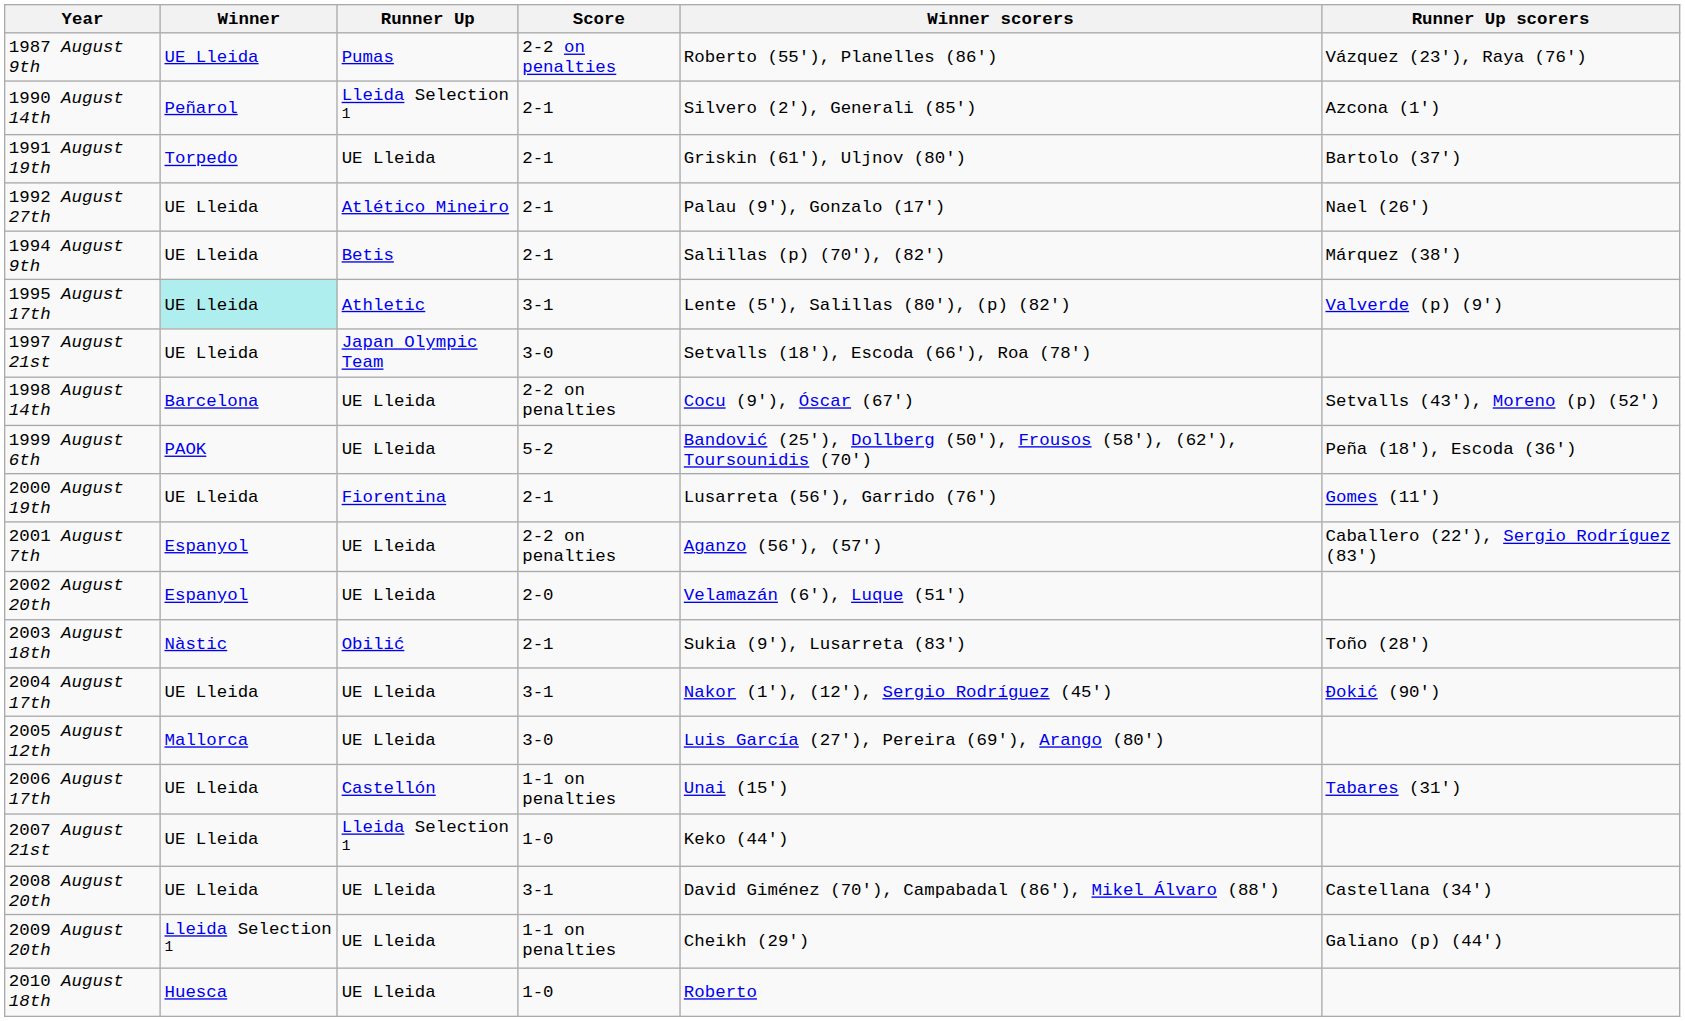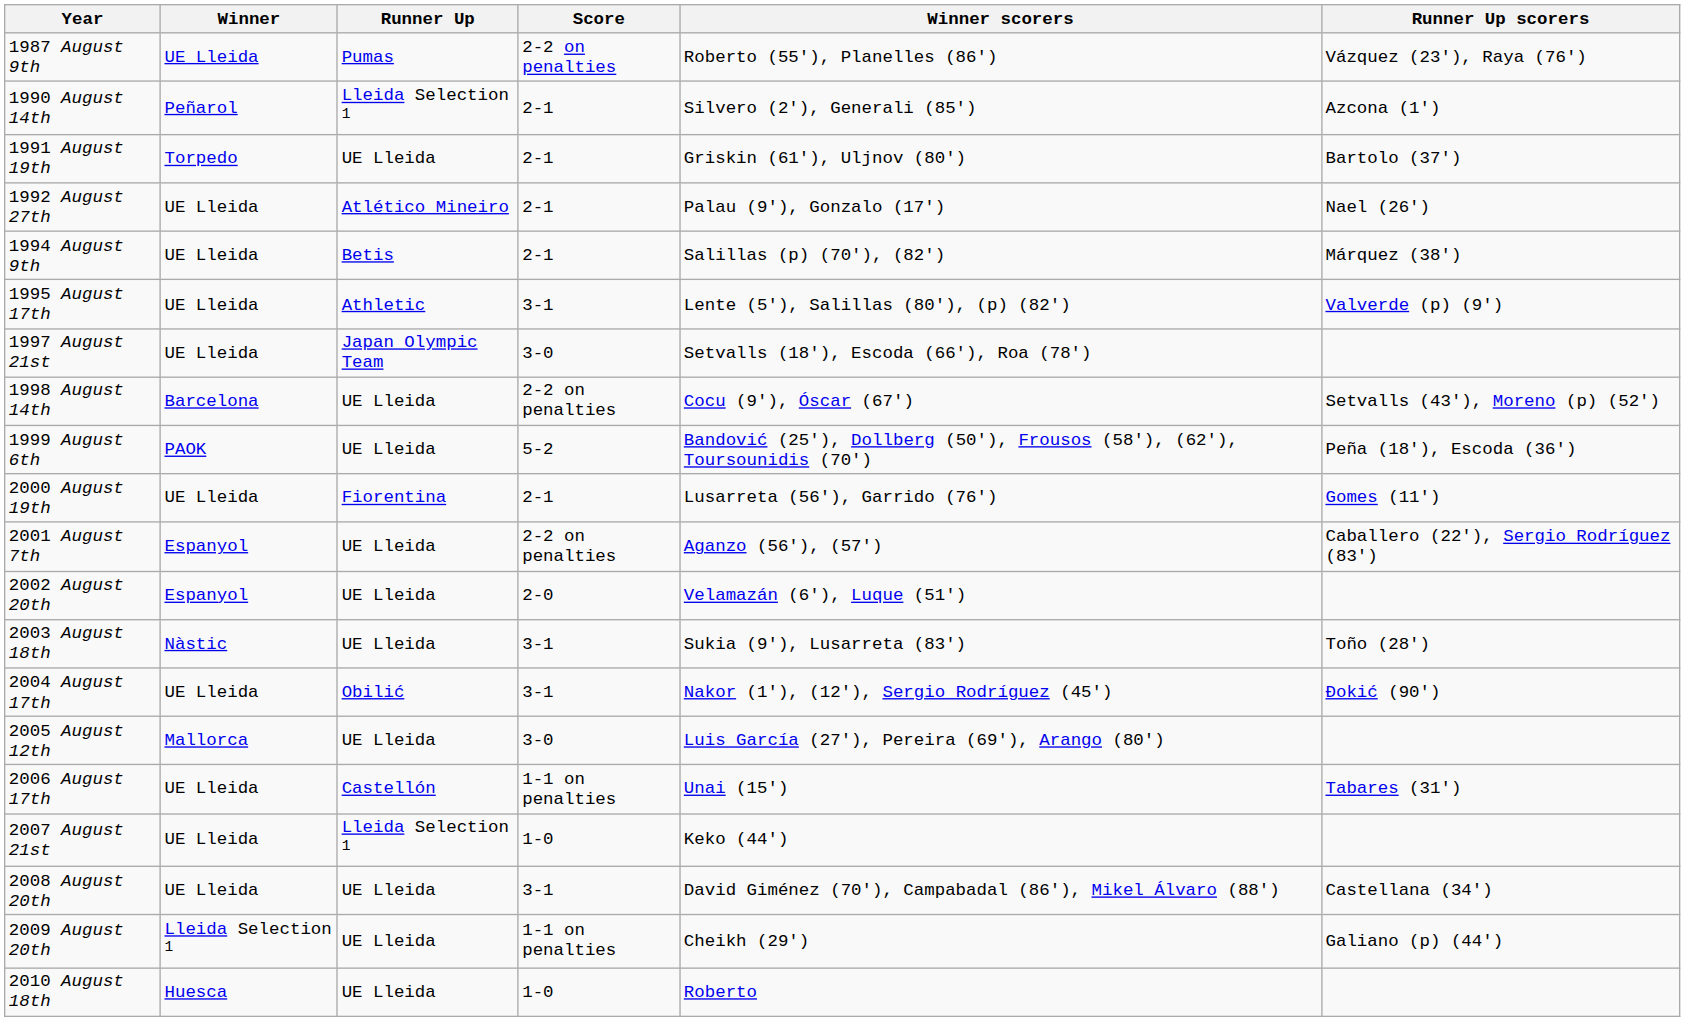1995 August 17th | Winner: paleturquoise background -> no background
2003 August 18th | Runner Up: Obilić -> UE Lleida
2003 August 18th | Score: 2-1 -> 3-1
2004 August 17th | Runner Up: UE Lleida -> Obilić
